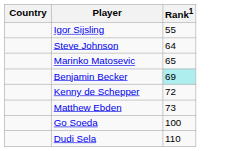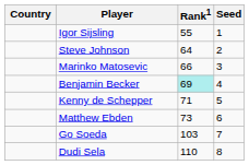+ column: Seed | 1 | 2 | 3 | 4 | 5 | 6 | 7 | 8
Marinko Matosevic | Rank1: 65 -> 66
Kenny de Schepper | Rank1: 72 -> 71
Go Soeda | Rank1: 100 -> 103
